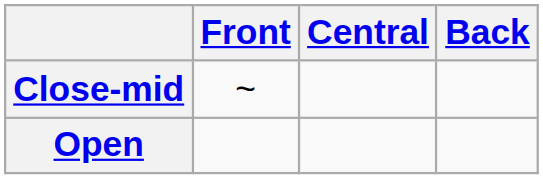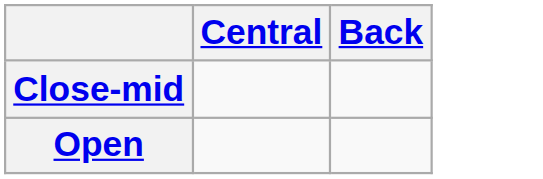- column: Front | ~
